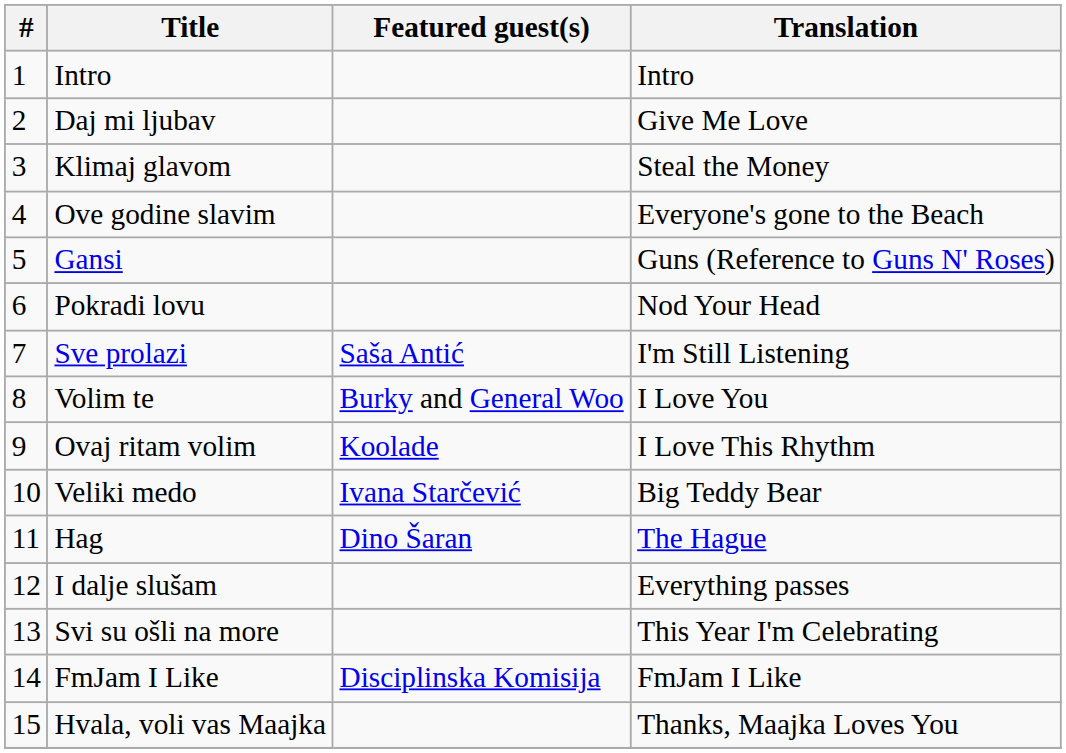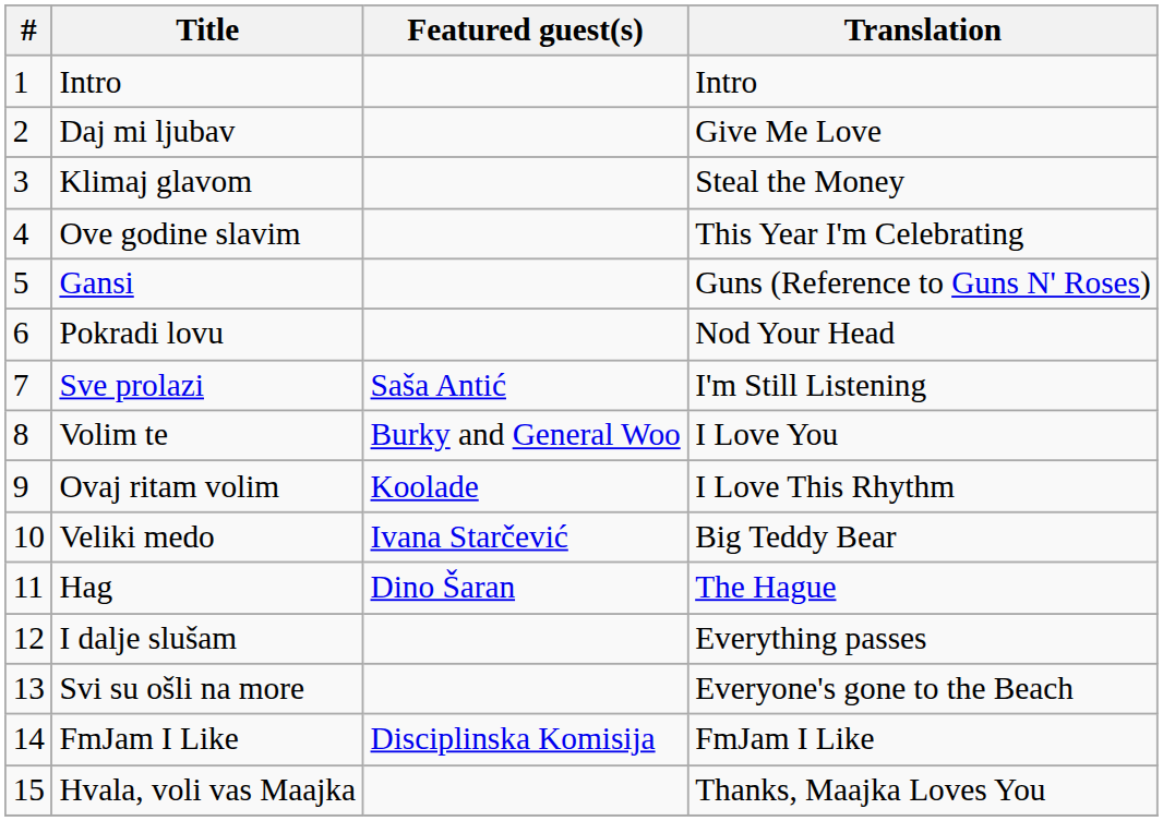Ove godine slavim | Translation: Everyone's gone to the Beach -> This Year I'm Celebrating
Svi su ošli na more | Translation: This Year I'm Celebrating -> Everyone's gone to the Beach
